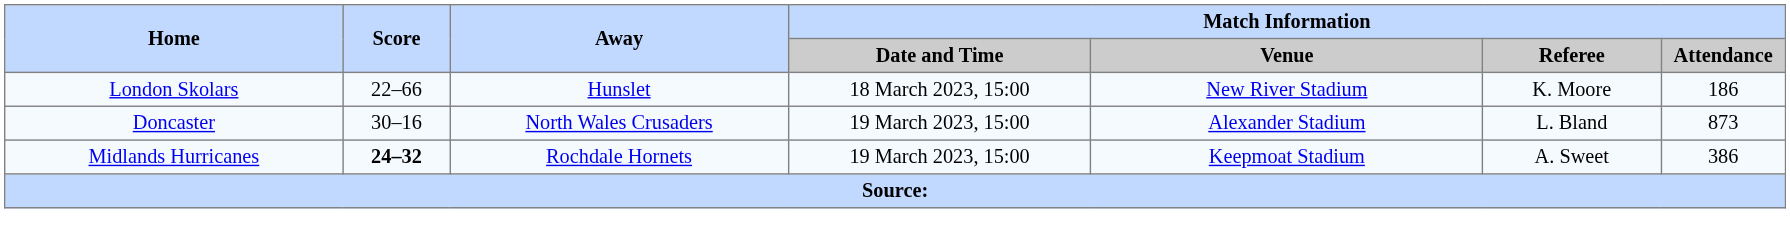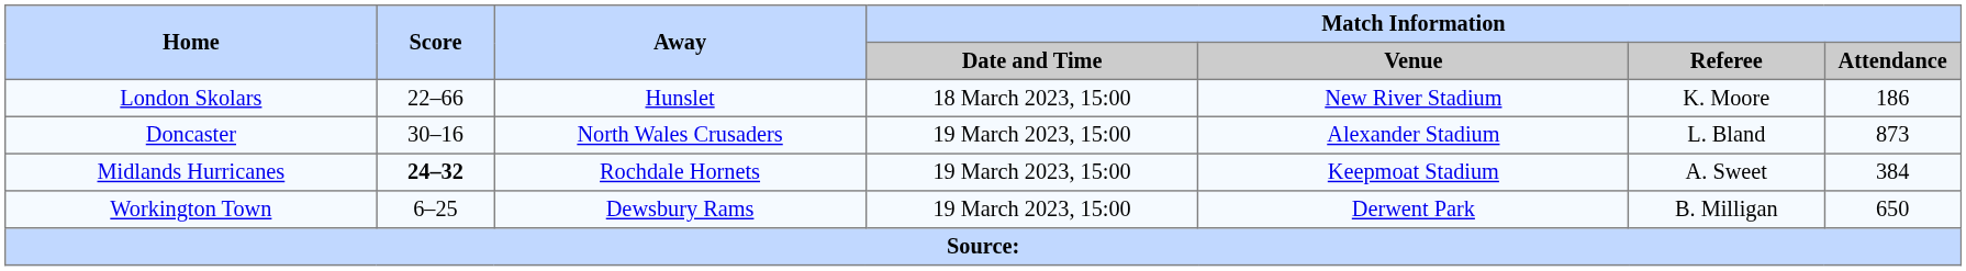Midlands Hurricanes | Match Information / Attendance: 386 -> 384
+ row: Workington Town | 6–25 | Dewsbury Rams | 19 March 2023, 15:00 | Derwent Park | B. Milligan | 650
